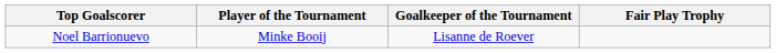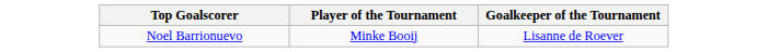- column: Fair Play Trophy
